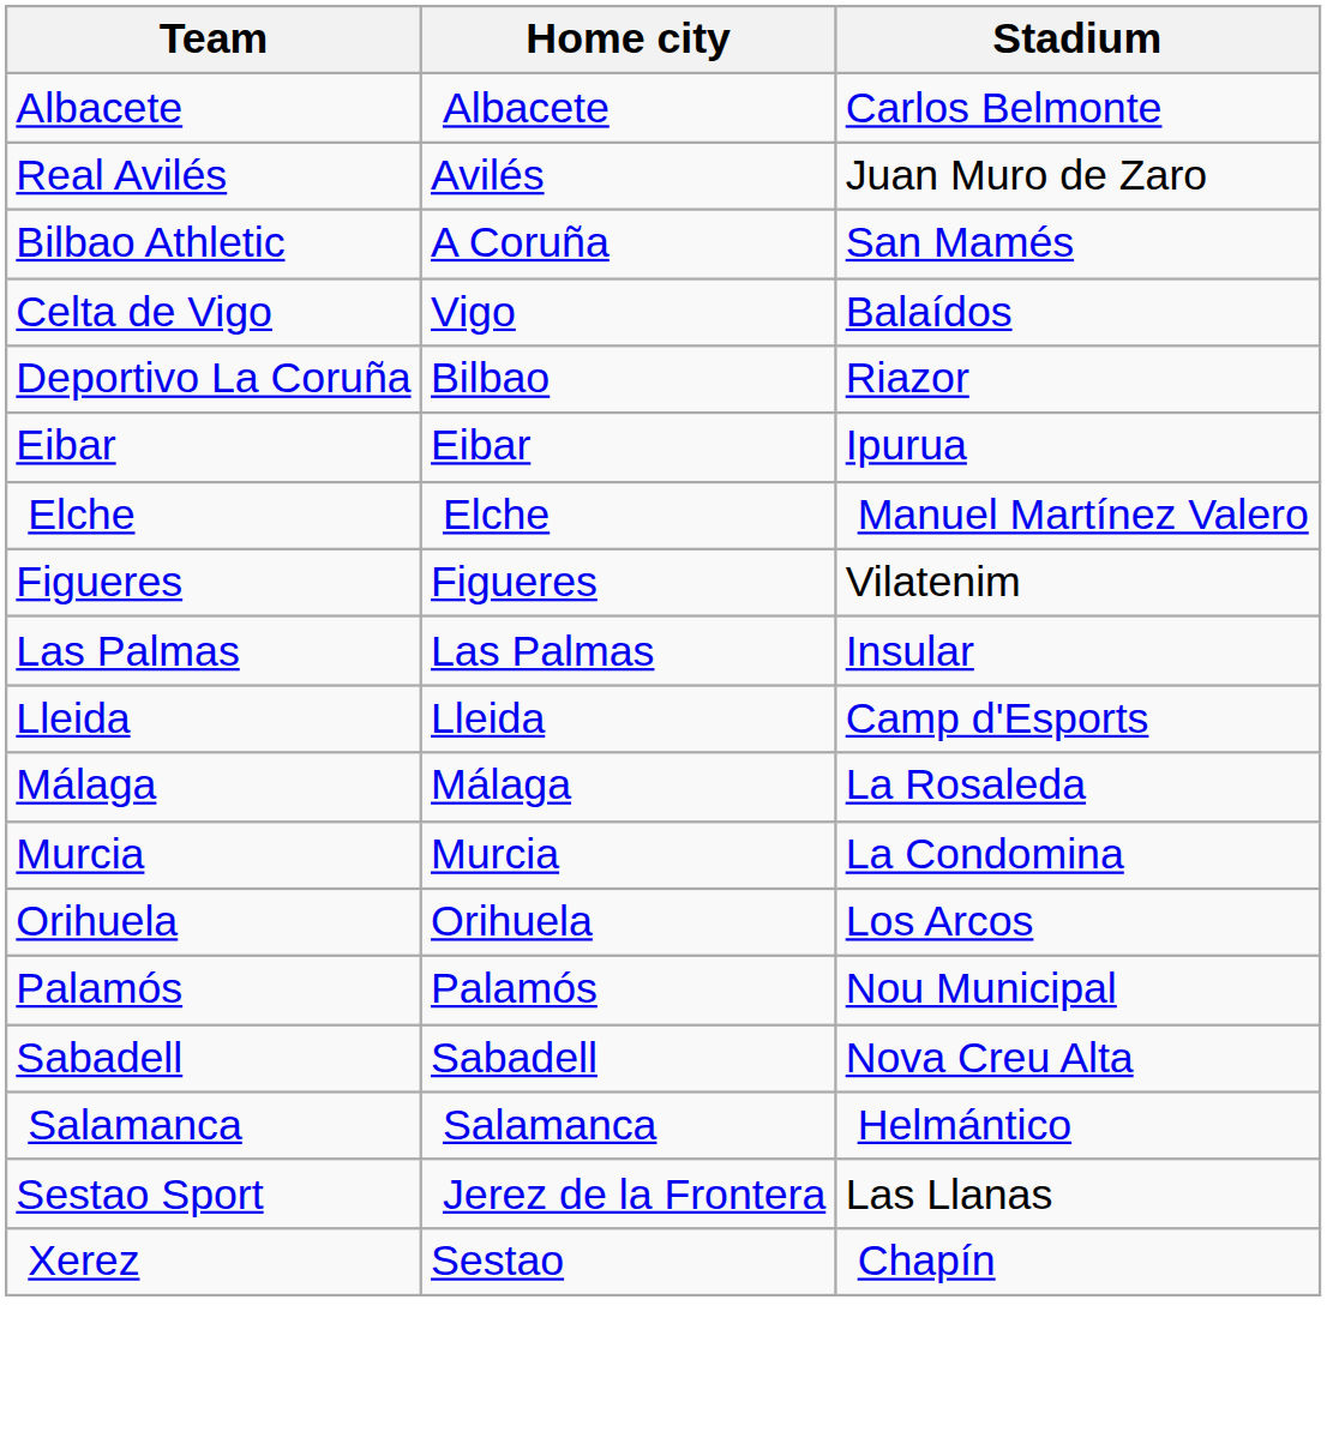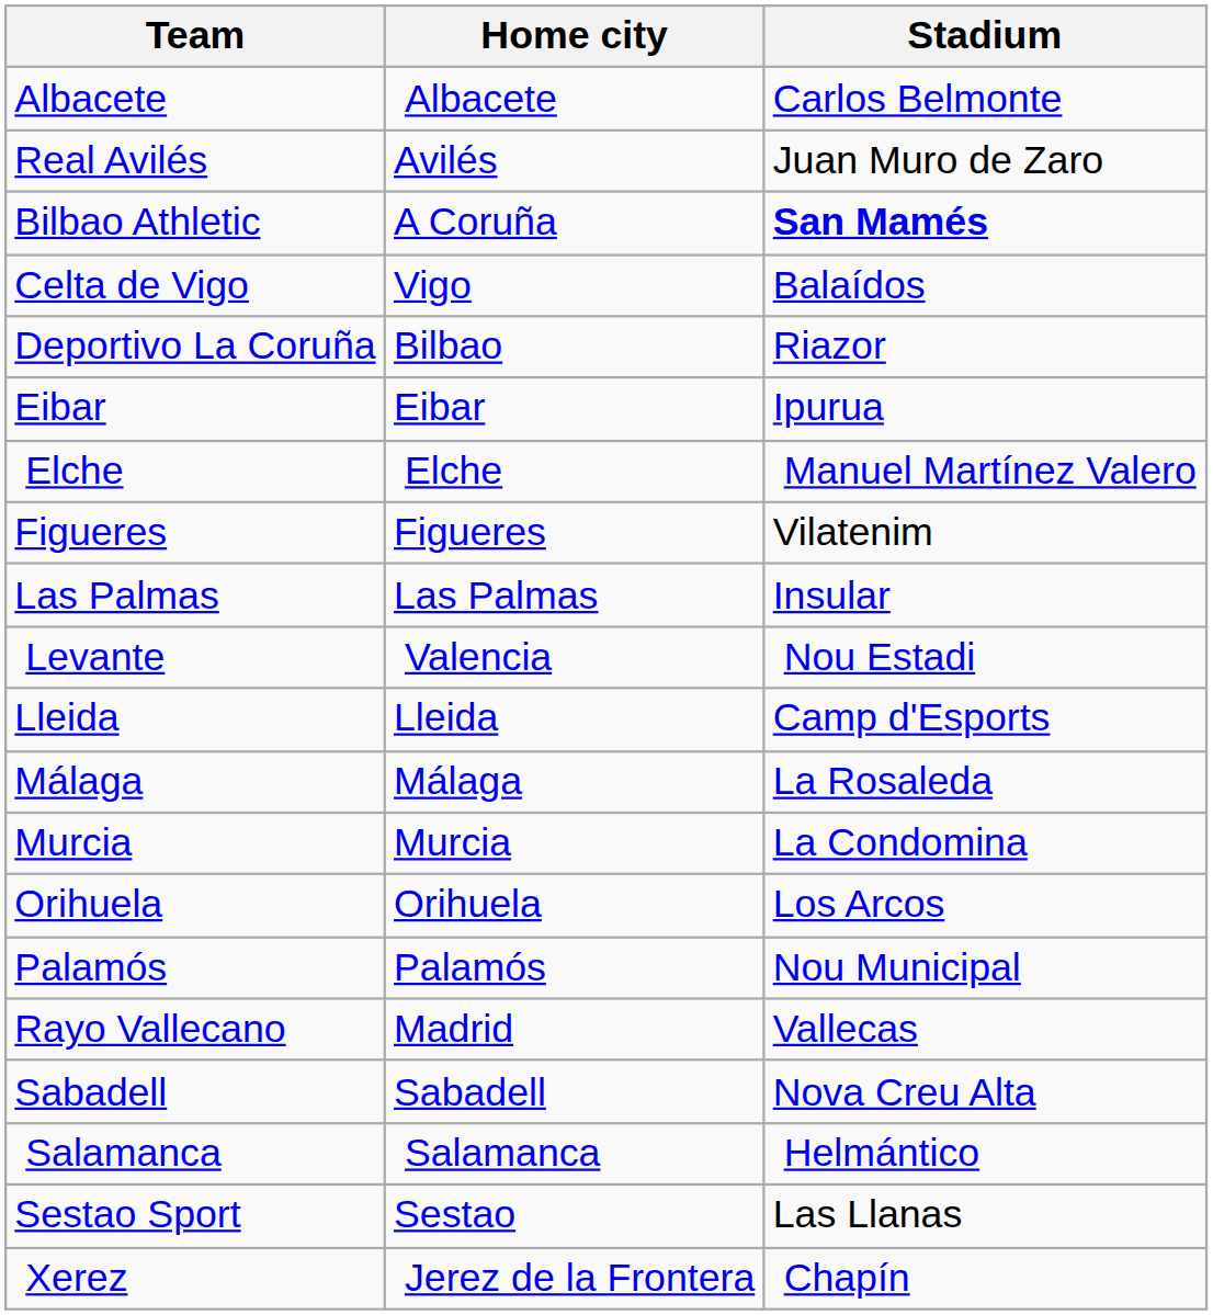Bilbao Athletic | Stadium: normal -> bold
+ row: Levante | Valencia | Nou Estadi
+ row: Rayo Vallecano | Madrid | Vallecas
Sestao Sport | Home city: Jerez de la Frontera -> Sestao
Xerez | Home city: Sestao -> Jerez de la Frontera
